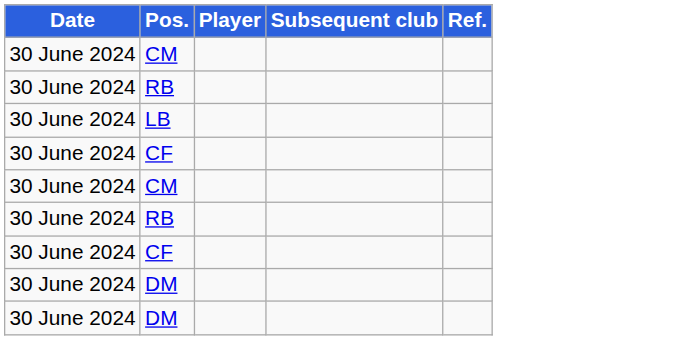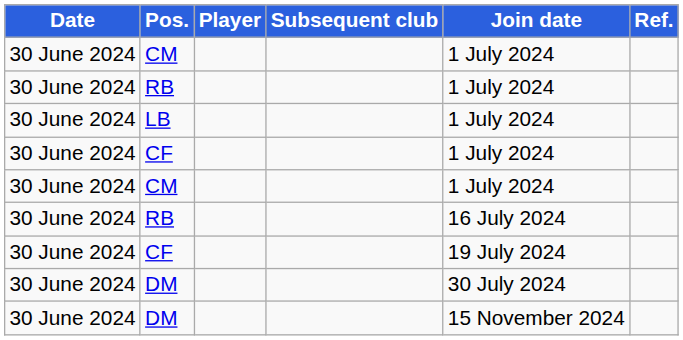+ column: Join date | 1 July 2024 | 1 July 2024 | 1 July 2024 | 1 July 2024 | 1 July 2024 | 16 July 2024 | 19 July 2024 | 30 July 2024 | 15 November 2024
